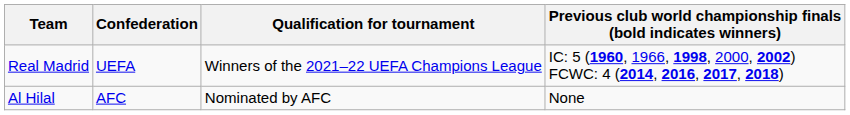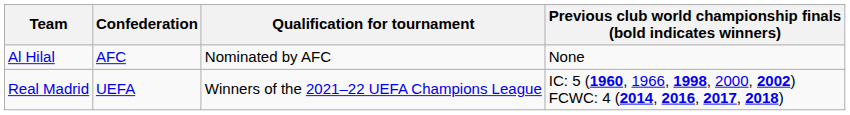rows swapped: Real Madrid <-> Al Hilal
